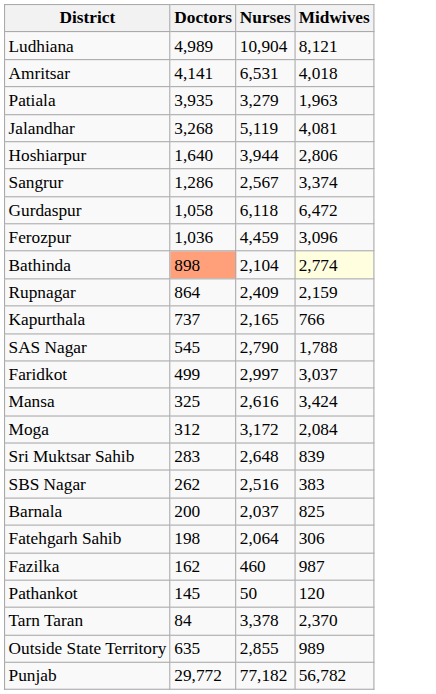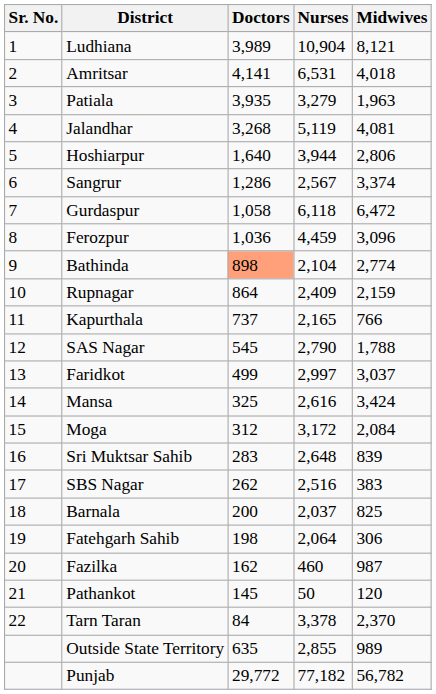+ column: Sr. No. | 1 | 2 | 3 | 4 | 5 | 6 | 7 | 8 | 9 | 10 | 11 | 12 | 13 | 14 | 15 | 16 | 17 | 18 | 19 | 20 | 21 | 22
Ludhiana | Doctors: 4,989 -> 3,989
Bathinda | Midwives: lightyellow background -> no background
